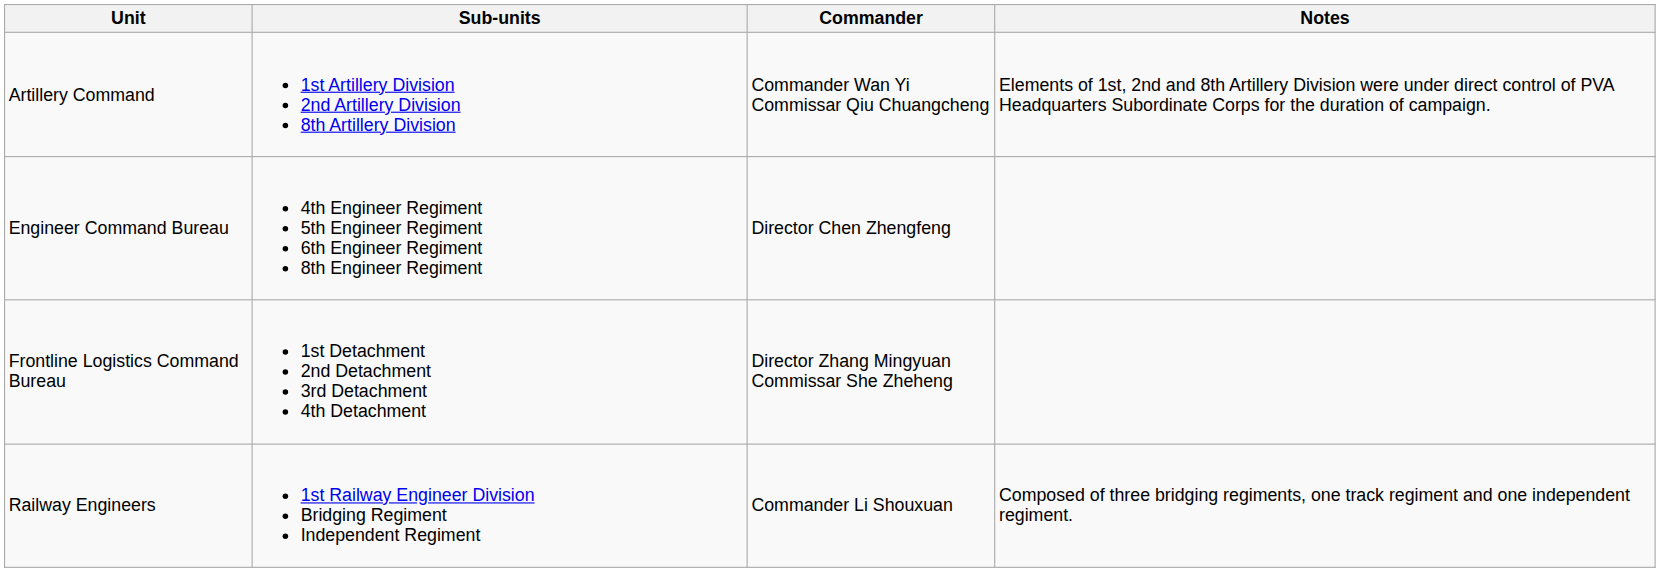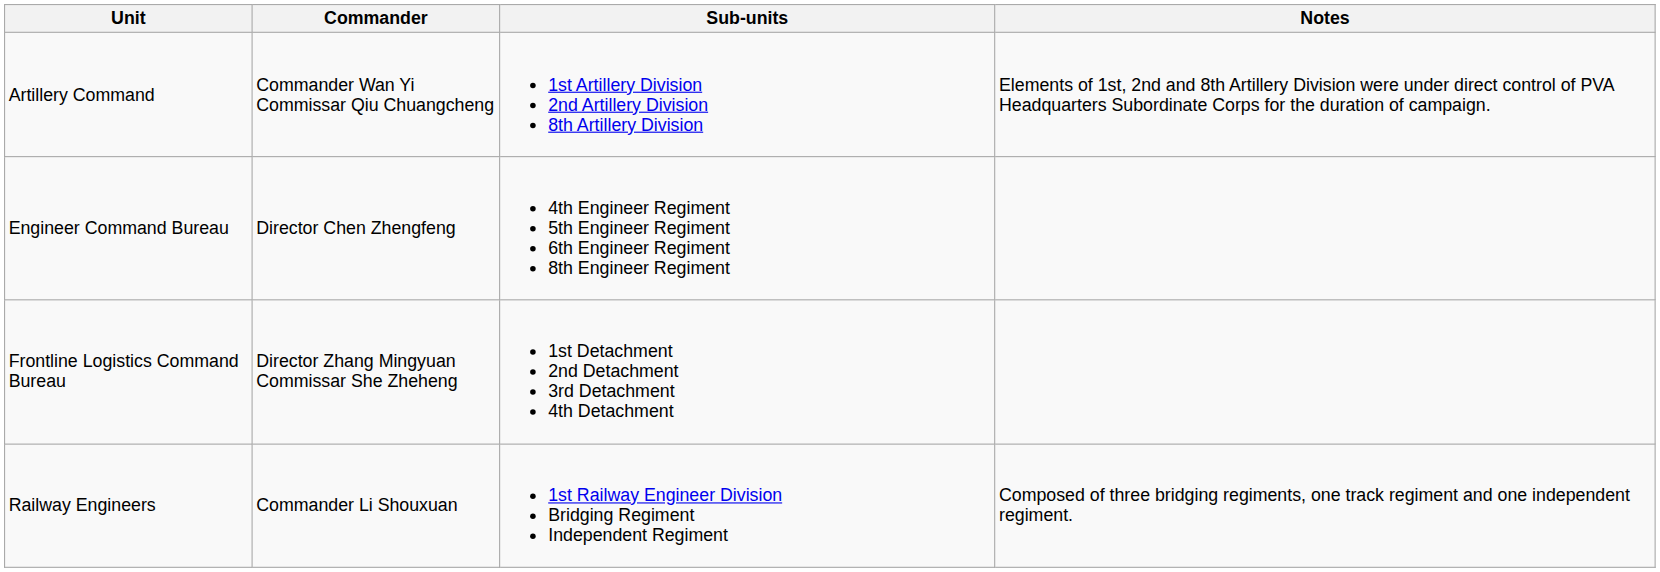columns swapped: Commander <-> Sub-units
